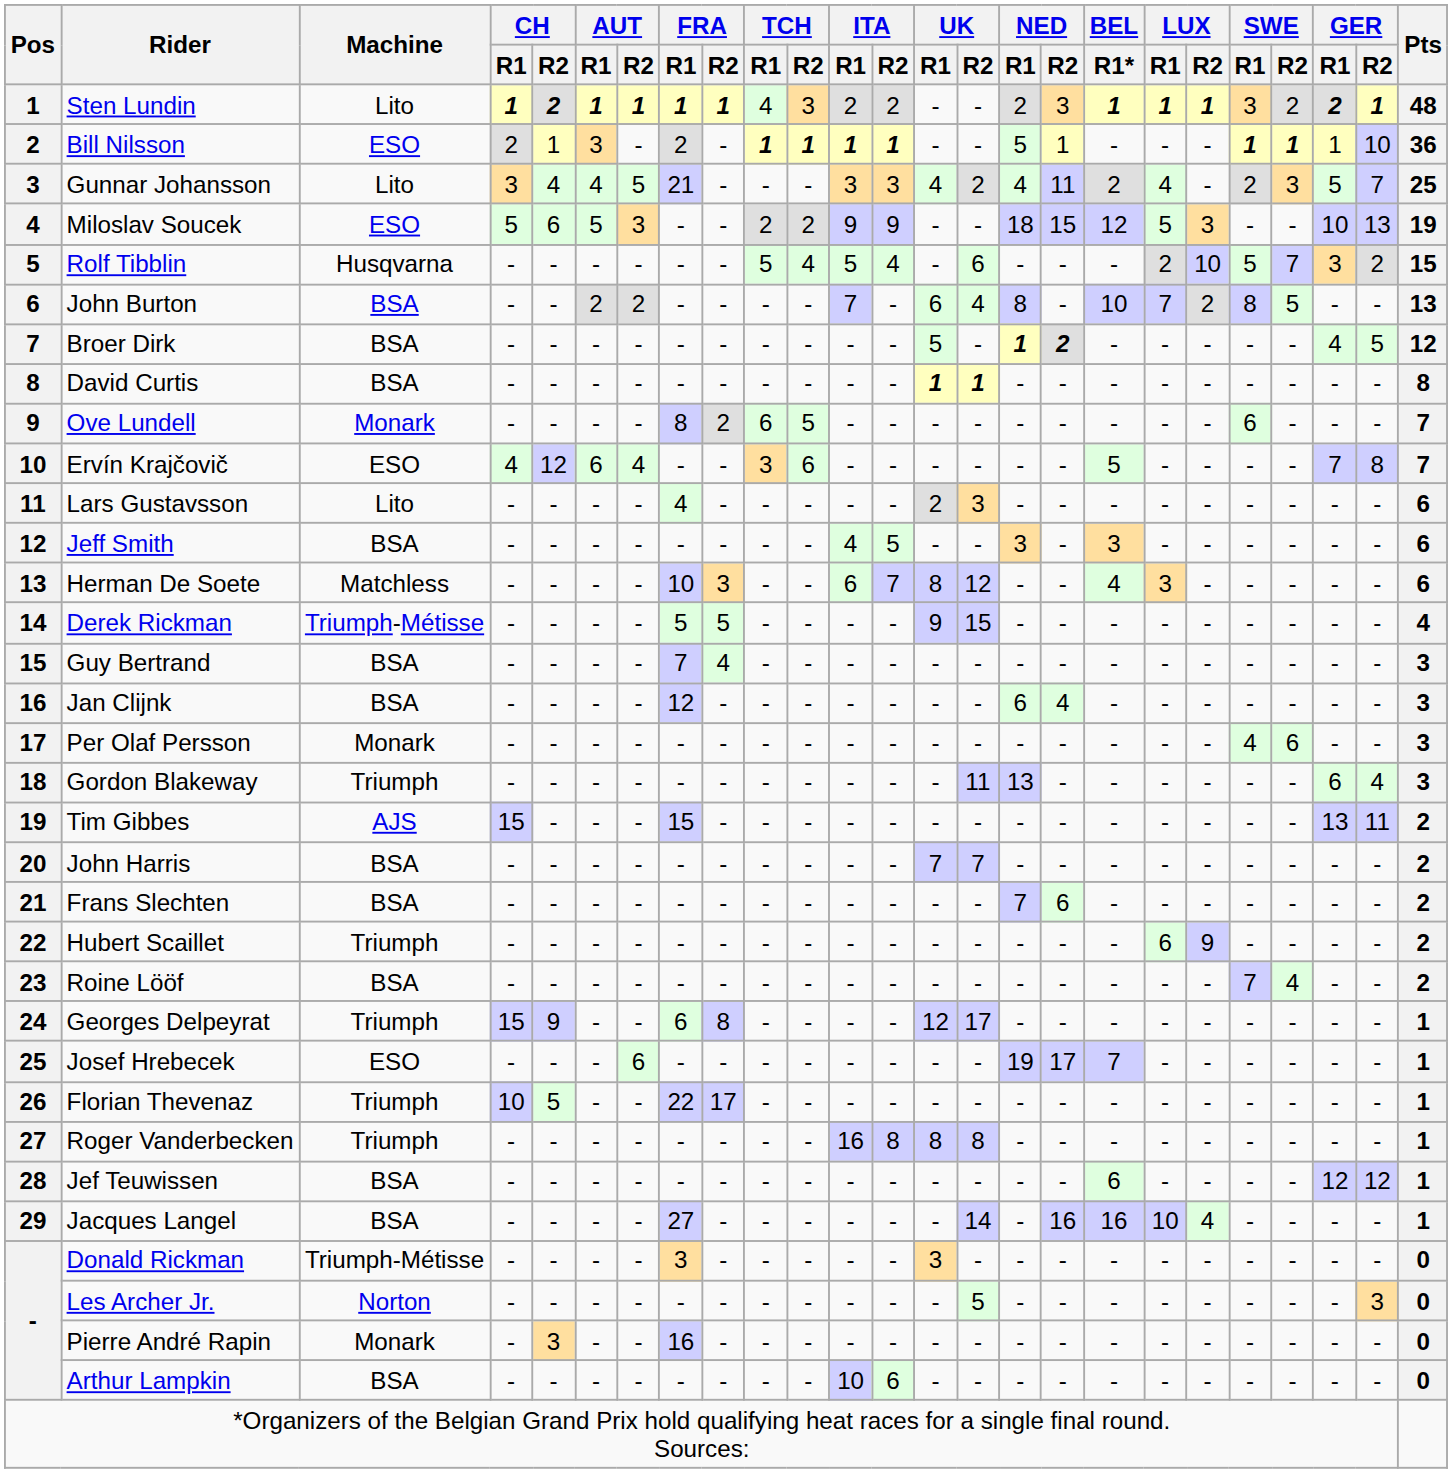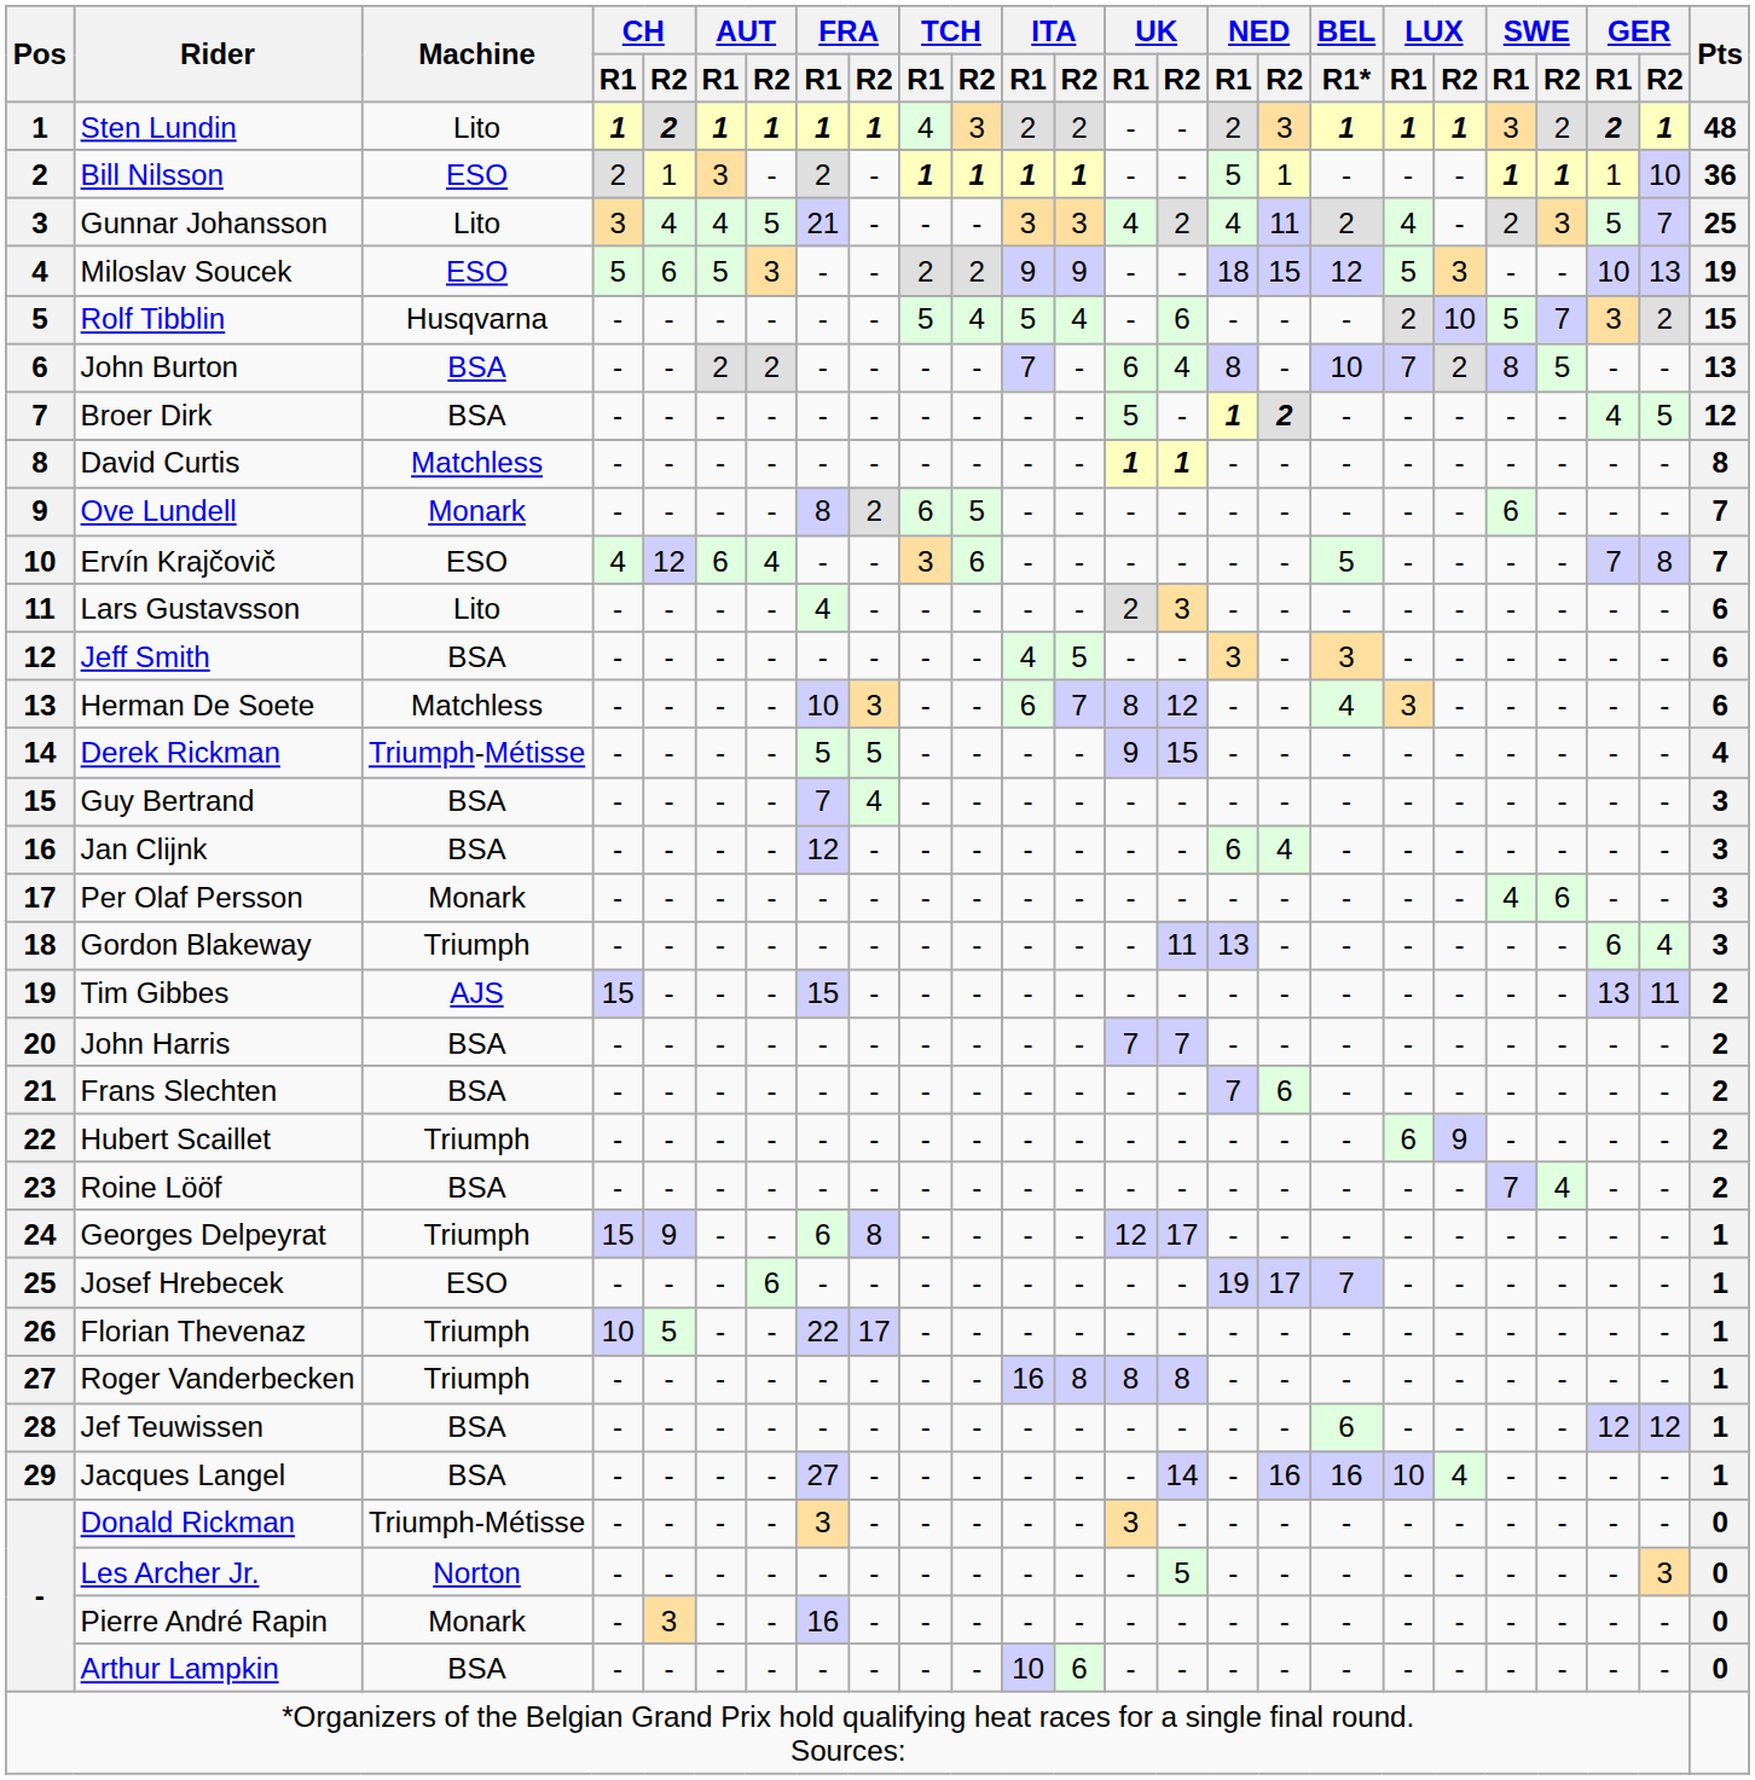David Curtis | Machine: BSA -> Matchless
